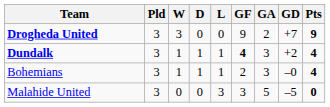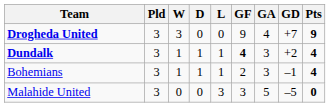Drogheda United | GA: 2 -> 4
Bohemians | GD: –0 -> –1
